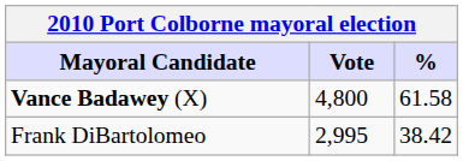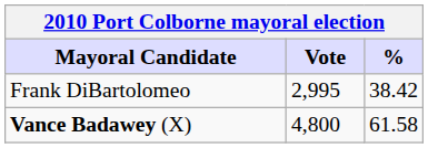rows swapped: Vance Badawey (X) <-> Frank DiBartolomeo
